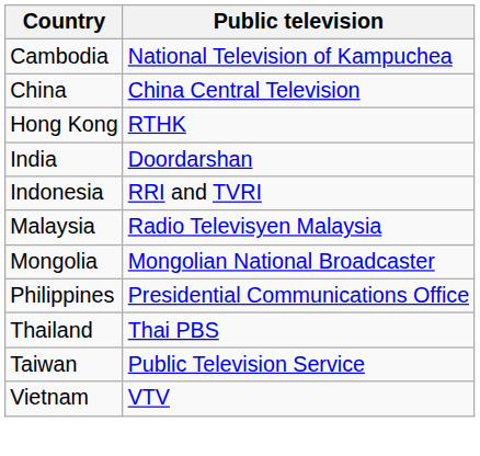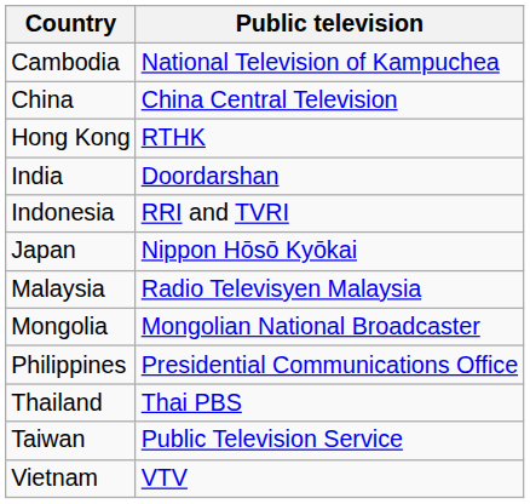+ row: Japan | Nippon Hōsō Kyōkai
